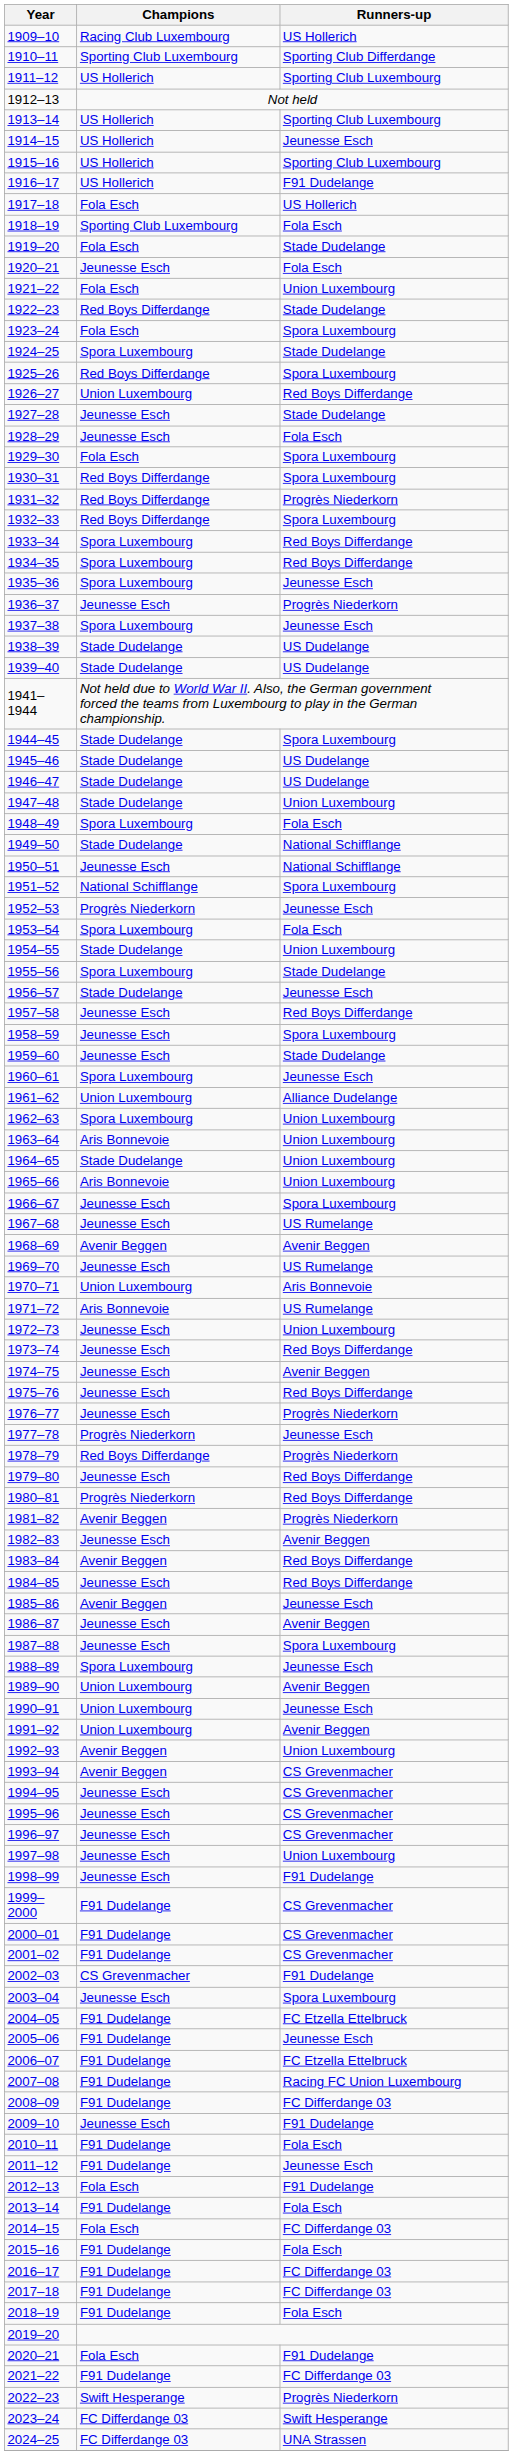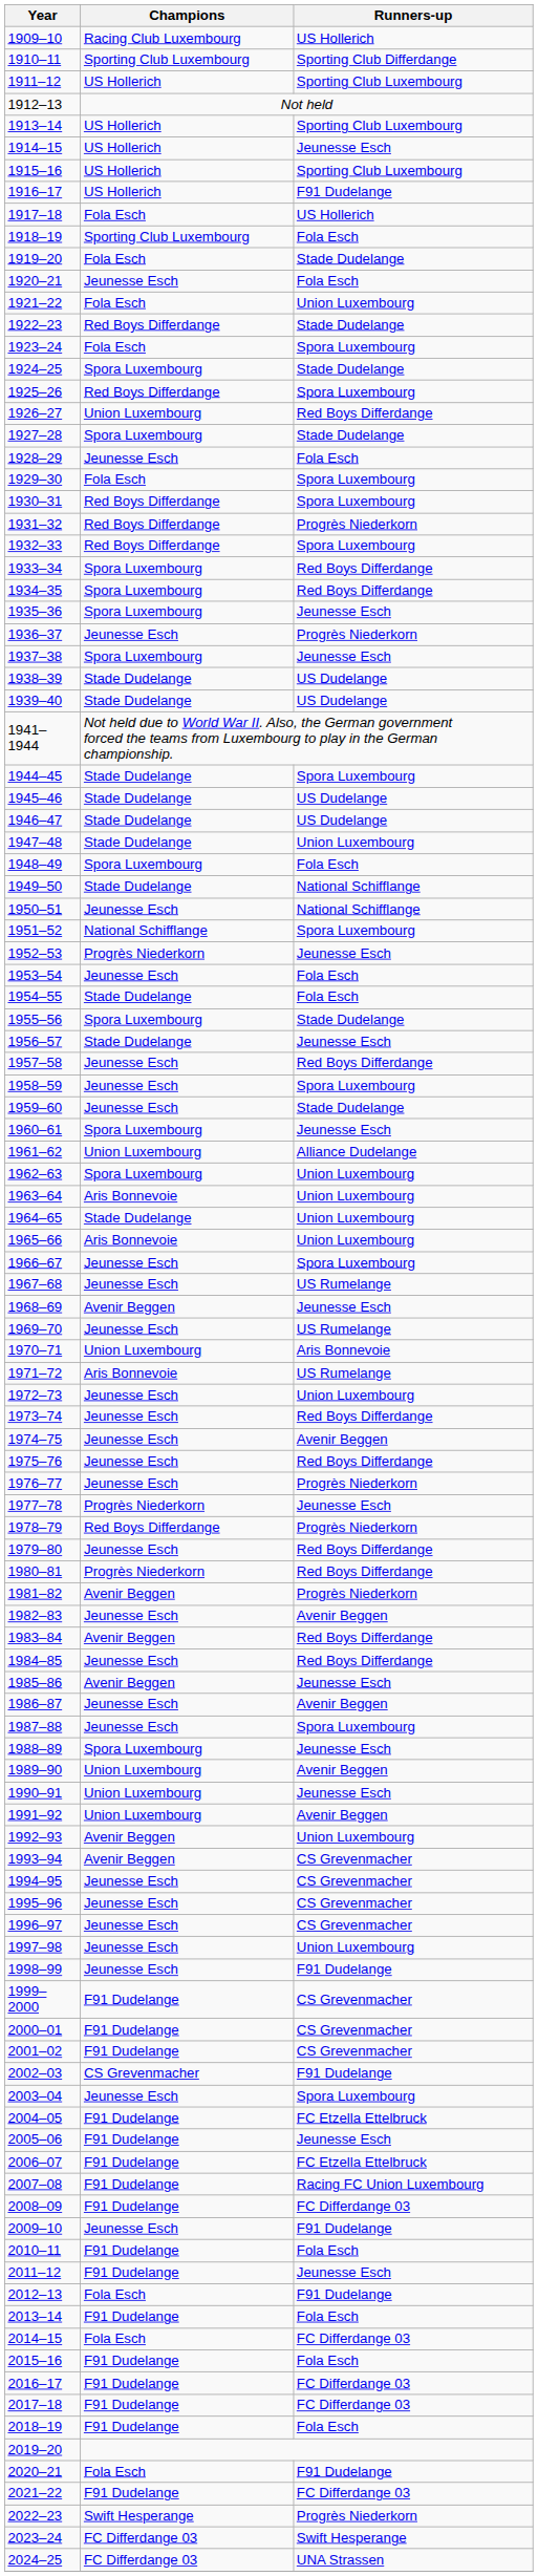1927–28 | Champions: Jeunesse Esch -> Spora Luxembourg
1953–54 | Champions: Spora Luxembourg -> Jeunesse Esch
1954–55 | Runners-up: Union Luxembourg -> Fola Esch
1968–69 | Runners-up: Avenir Beggen -> Jeunesse Esch
